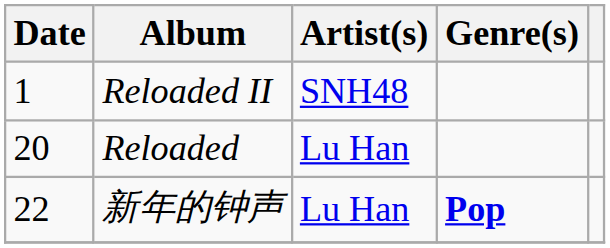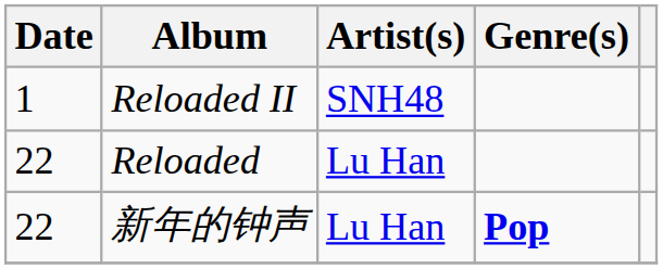Reloaded | Date: 20 -> 22
